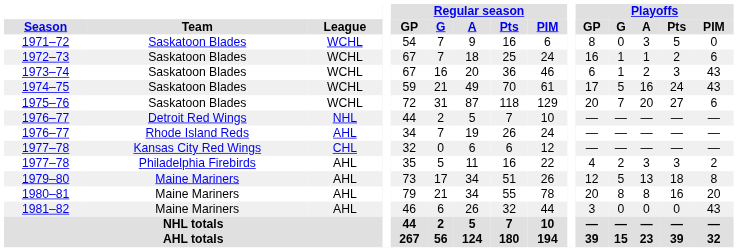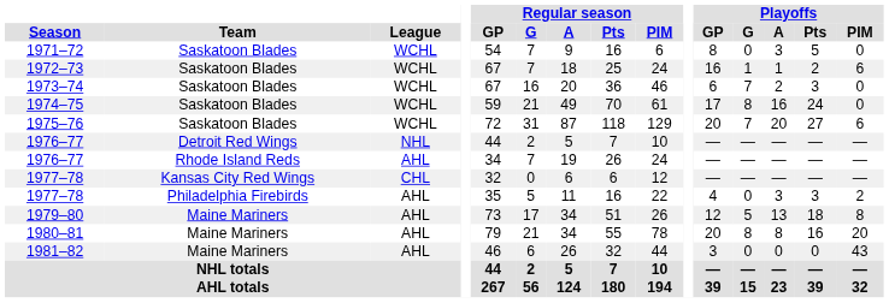1973–74 | Playoffs / G: 1 -> 7
1973–74 | Playoffs / PIM: 43 -> 0
1974–75 | Playoffs / G: 5 -> 8
1974–75 | Playoffs / PIM: 43 -> 0
1977–78 / Philadelphia Firebirds | Playoffs / G: 2 -> 0
